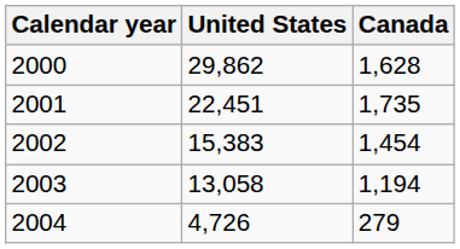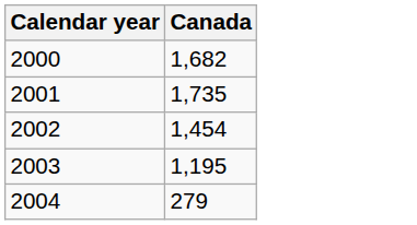- column: United States | 29,862 | 22,451 | 15,383 | 13,058 | 4,726
2000 | Canada: 1,628 -> 1,682
2003 | Canada: 1,194 -> 1,195
